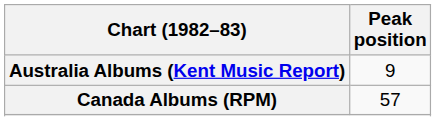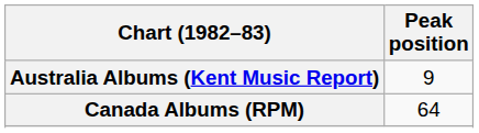Canada Albums (RPM) | Peak position: 57 -> 64
